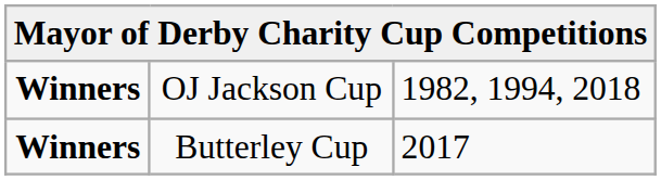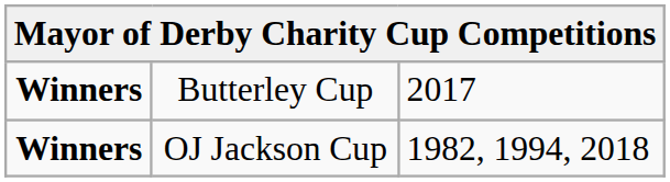rows swapped: OJ Jackson Cup <-> Butterley Cup
